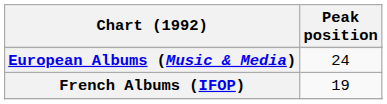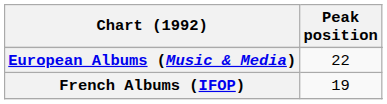European Albums (Music & Media) | Peak position: 24 -> 22
